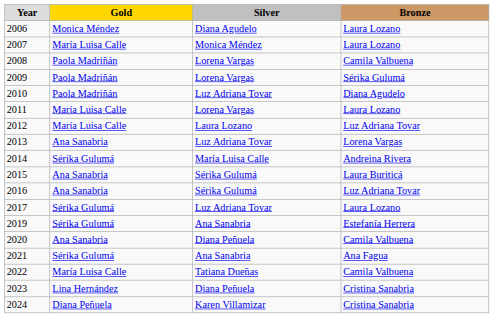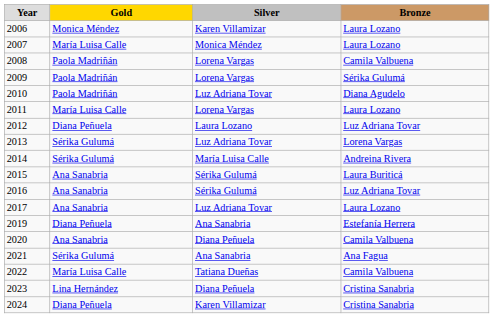2006 | Silver: Diana Agudelo -> Karen Villamizar
2012 | Gold: María Luisa Calle -> Diana Peñuela
2013 | Gold: Ana Sanabria -> Sérika Gulumá
2017 | Gold: Sérika Gulumá -> Ana Sanabria
2019 | Gold: Sérika Gulumá -> Diana Peñuela
